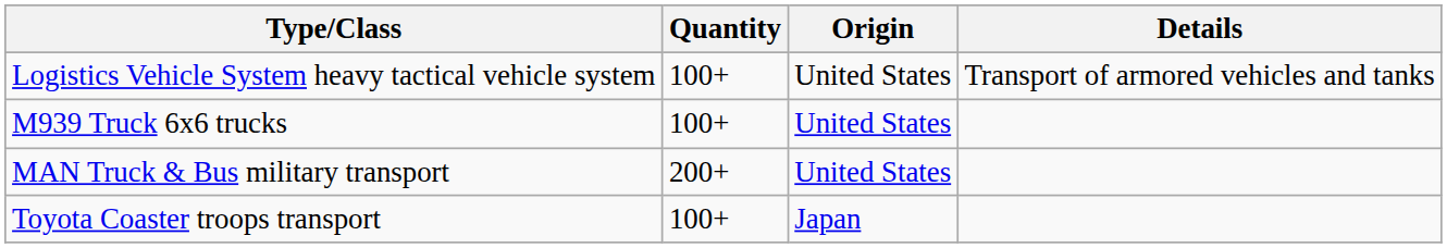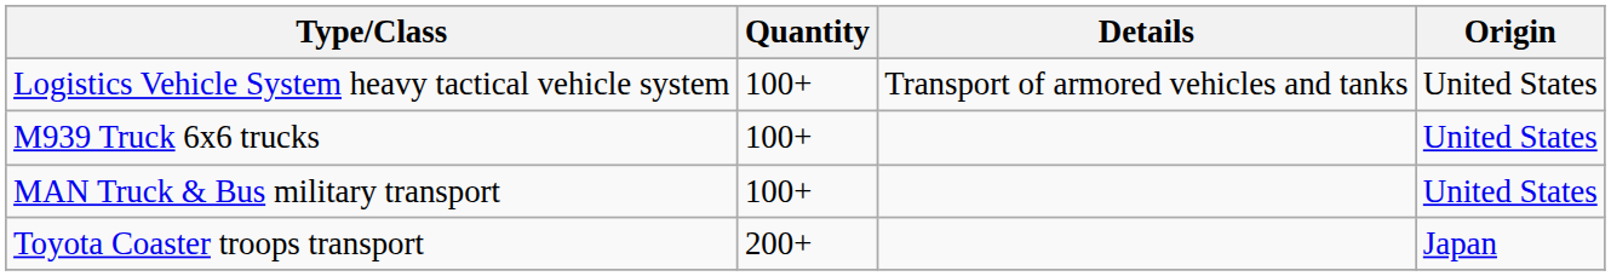columns swapped: Origin <-> Details
MAN Truck & Bus military transport | Quantity: 200+ -> 100+
Toyota Coaster troops transport | Quantity: 100+ -> 200+
